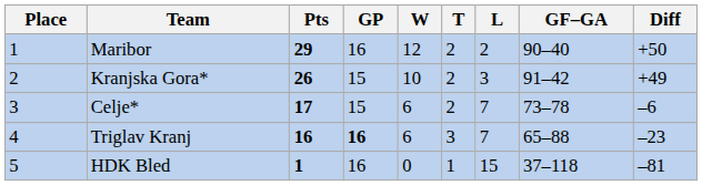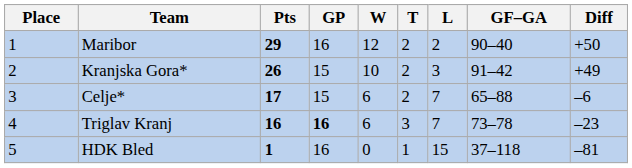Celje* | GF–GA: 73–78 -> 65–88
Triglav Kranj | GF–GA: 65–88 -> 73–78
